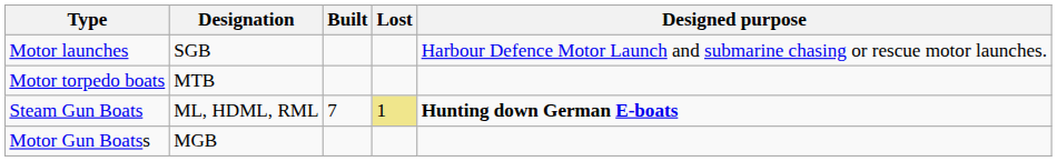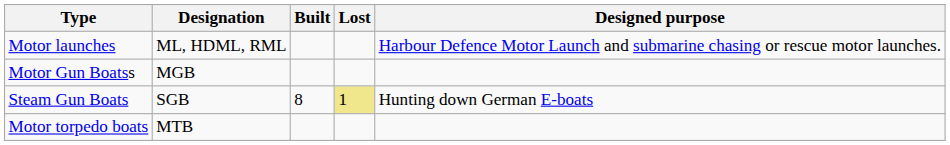Motor launches | Designation: SGB -> ML, HDML, RML
rows swapped: Motor Gun Boatss <-> Motor torpedo boats
Steam Gun Boats | Designation: ML, HDML, RML -> SGB
Steam Gun Boats | Built: 7 -> 8
Steam Gun Boats | Designed purpose: bold -> normal
